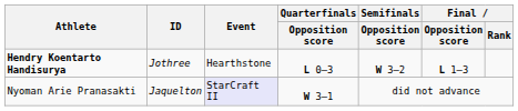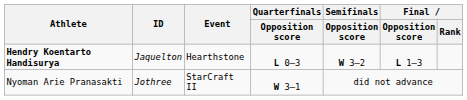Hendry Koentarto Handisurya | ID: Jothree -> Jaquelton
Nyoman Arie Pranasakti | ID: Jaquelton -> Jothree
Nyoman Arie Pranasakti | Event: lavender background -> no background
